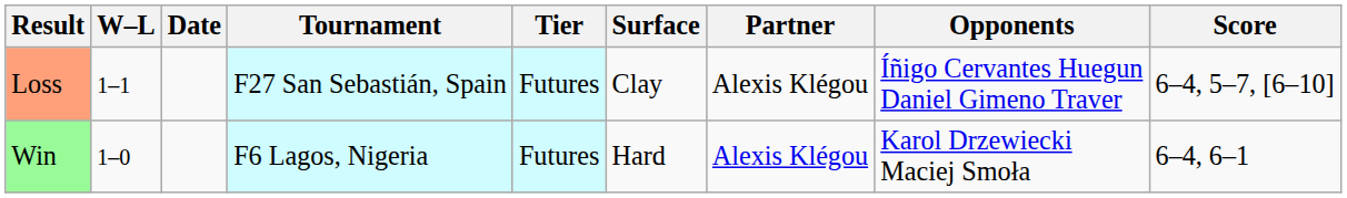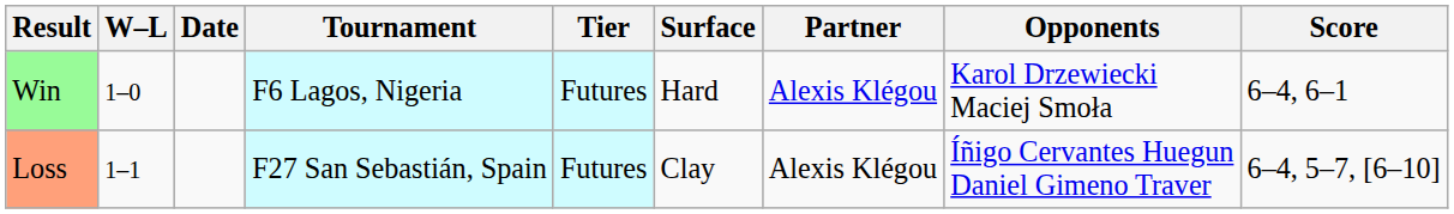rows swapped: Win <-> Loss
